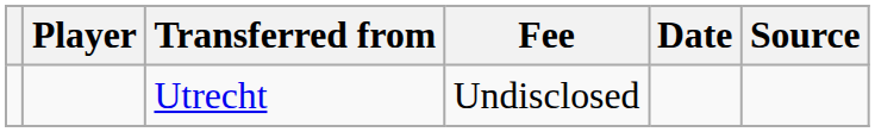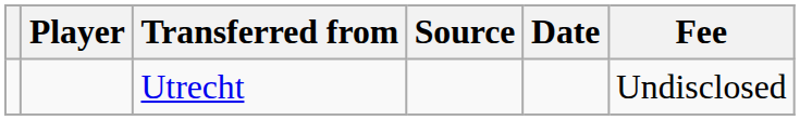columns swapped: Fee <-> Source
